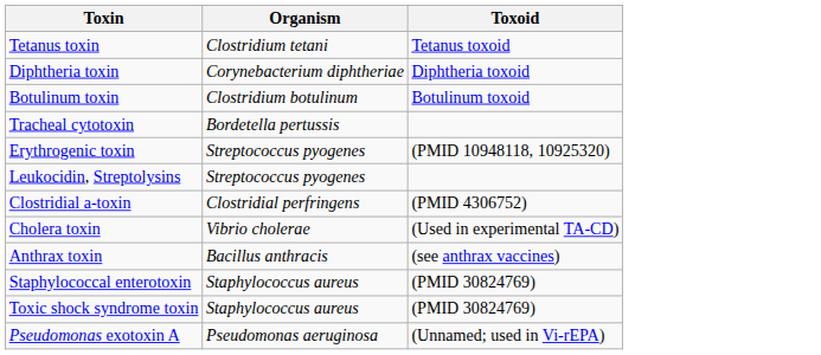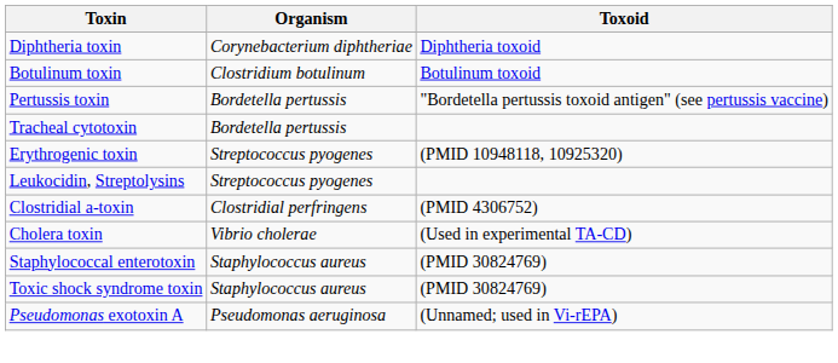- row: Tetanus toxin | Clostridium tetani | Tetanus toxoid
+ row: Pertussis toxin | Bordetella pertussis | "Bordetella pertussis toxoid antigen" (see pertussis vaccine)
- row: Anthrax toxin | Bacillus anthracis | (see anthrax vaccines)
